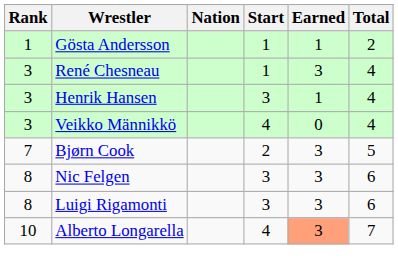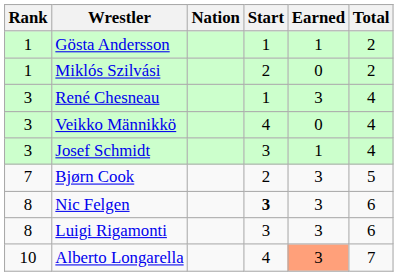+ row: 1 | Miklós Szilvási | 2 | 0 | 2
- row: 3 | Henrik Hansen | 3 | 1 | 4
+ row: 3 | Josef Schmidt | 3 | 1 | 4
Nic Felgen | Start: normal -> bold
